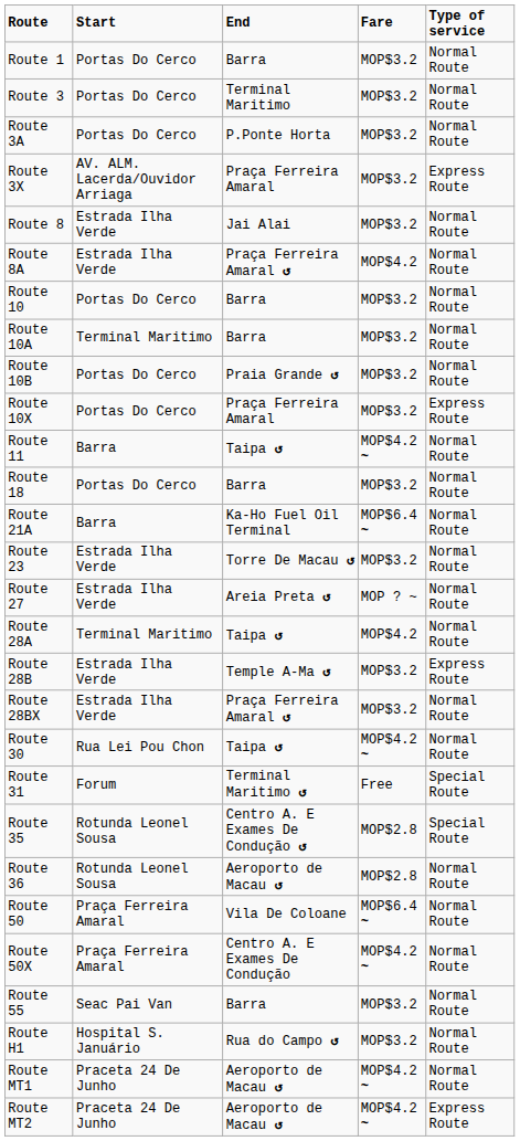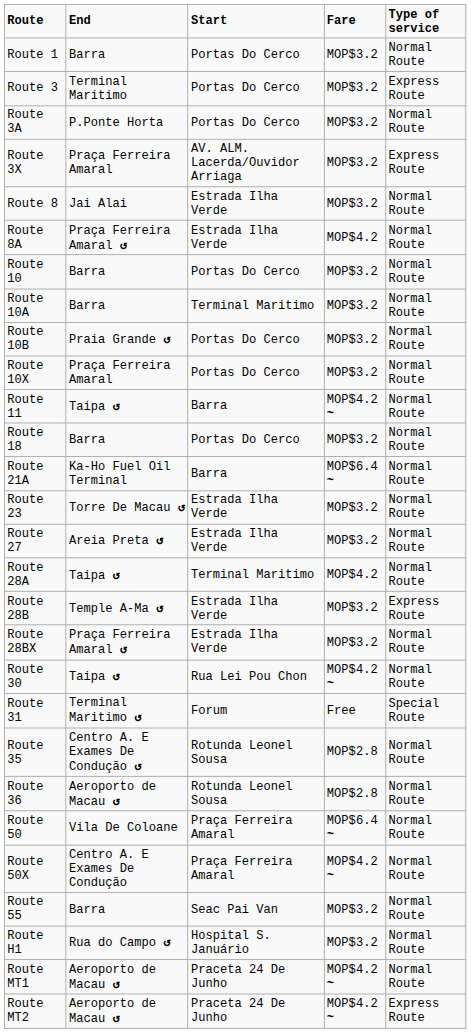columns swapped: Start <-> End
Route 3 | Type of service: Normal Route -> Express Route
Route 10X | Type of service: Express Route -> Normal Route
Route 27 | Fare: MOP ? ~ -> MOP$3.2
Route 35 | Type of service: Special Route -> Normal Route
